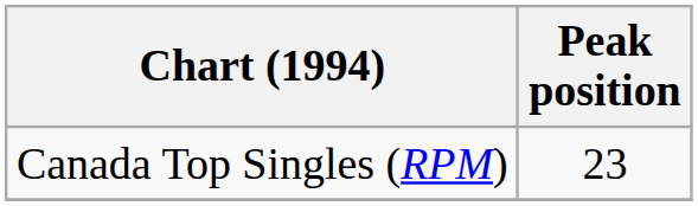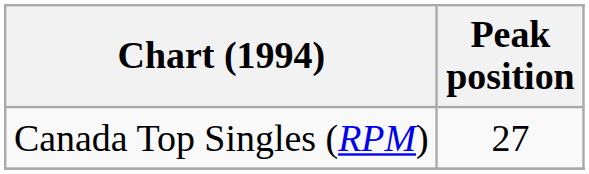Canada Top Singles (RPM) | Peak position: 23 -> 27
